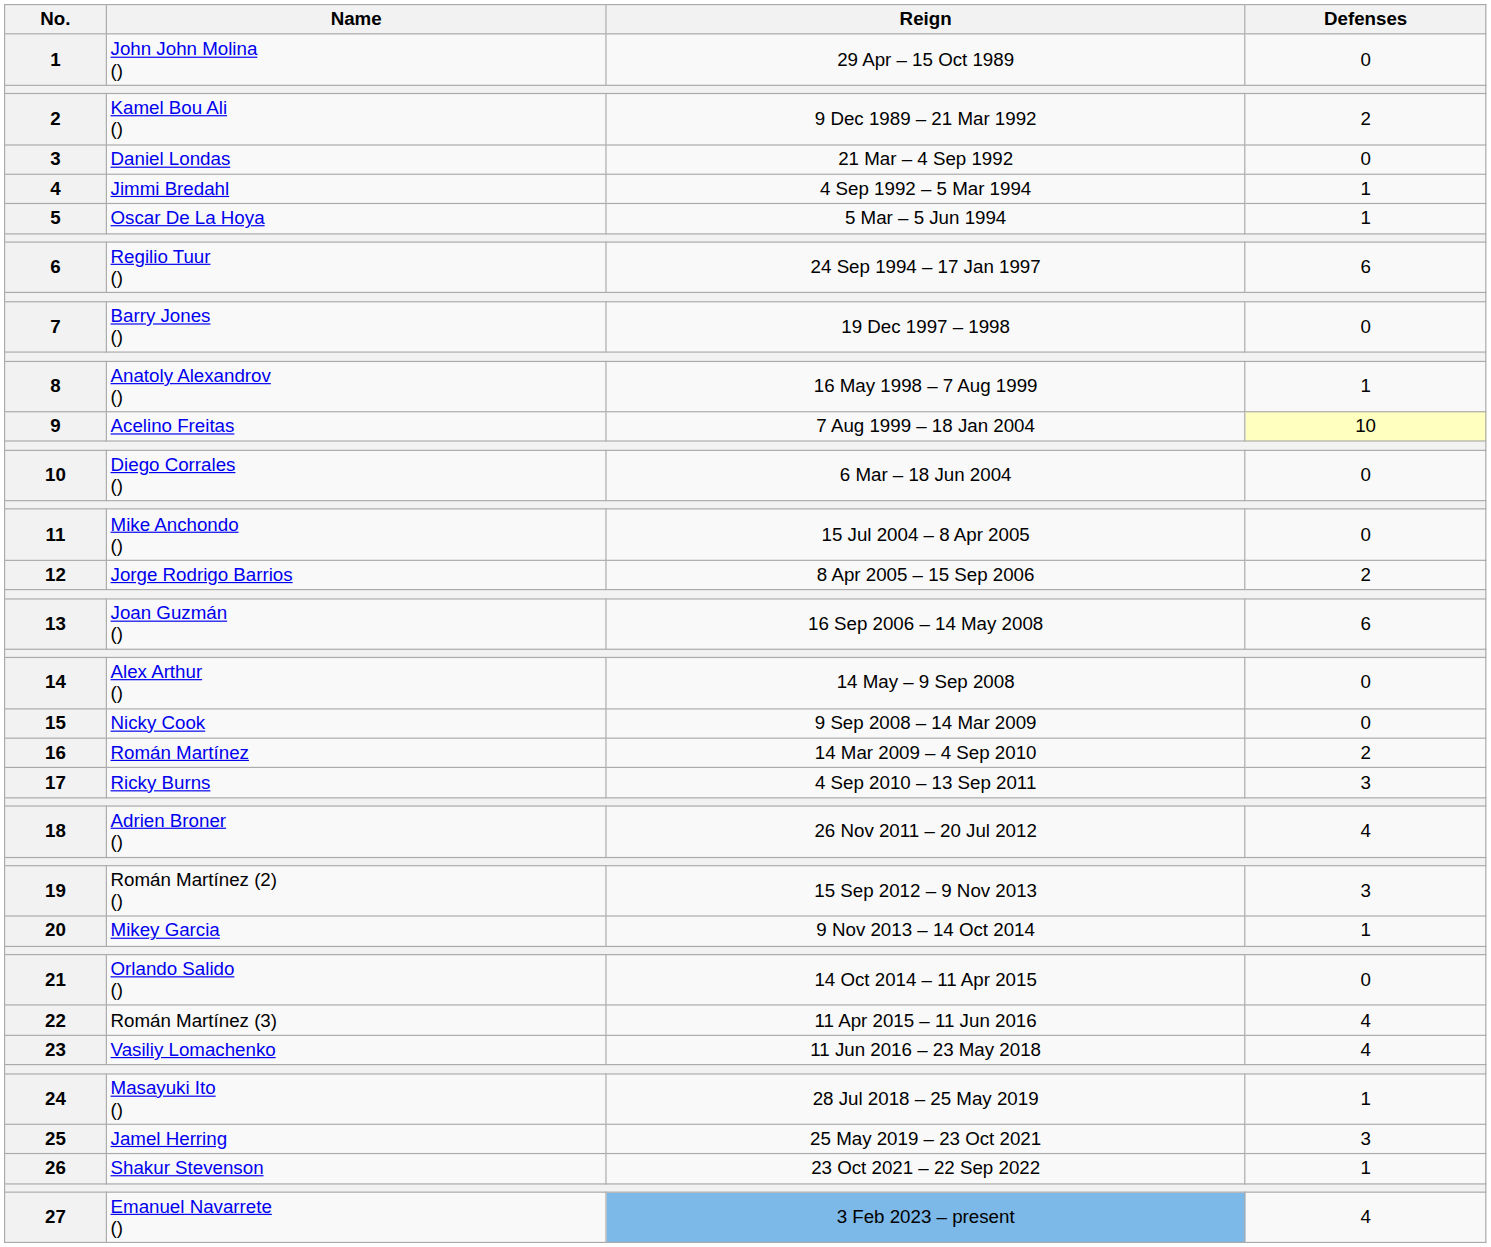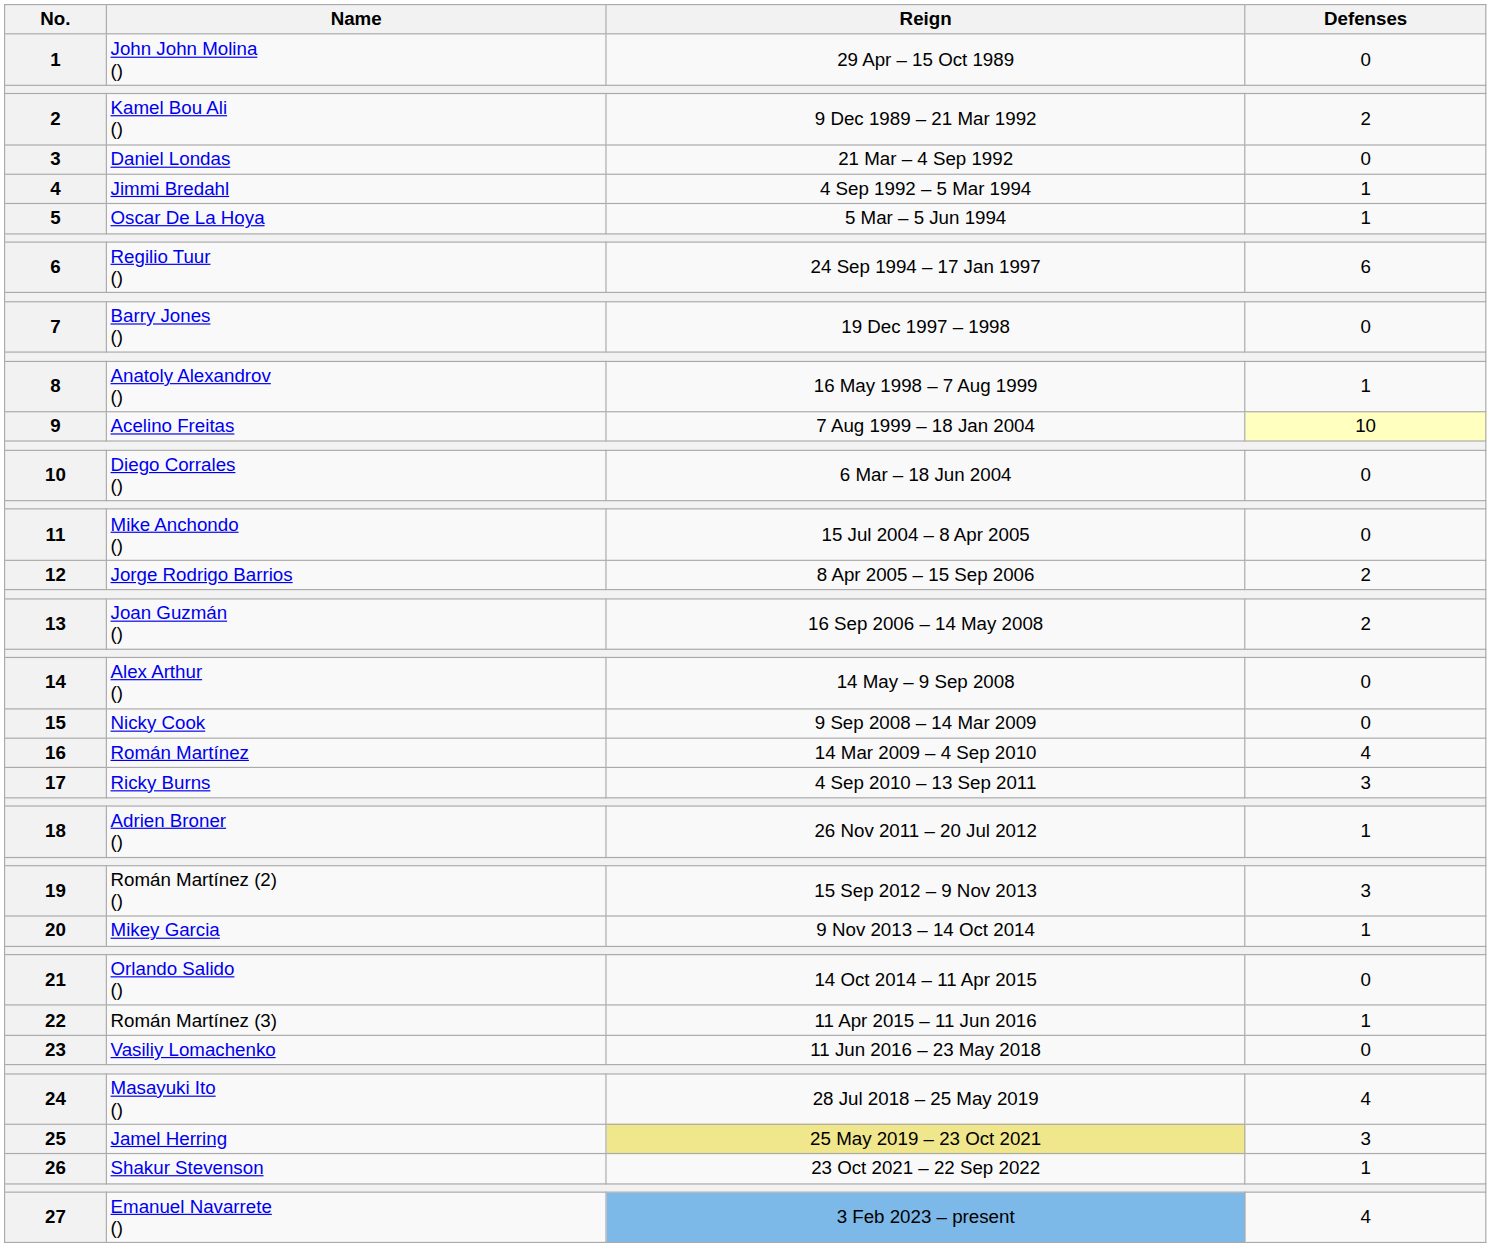Joan Guzmán () | Defenses: 6 -> 2
Román Martínez | Defenses: 2 -> 4
Adrien Broner () | Defenses: 4 -> 1
Román Martínez (3) | Defenses: 4 -> 1
Vasiliy Lomachenko | Defenses: 4 -> 0
Masayuki Ito () | Defenses: 1 -> 4
Jamel Herring | Reign: no background -> khaki background
